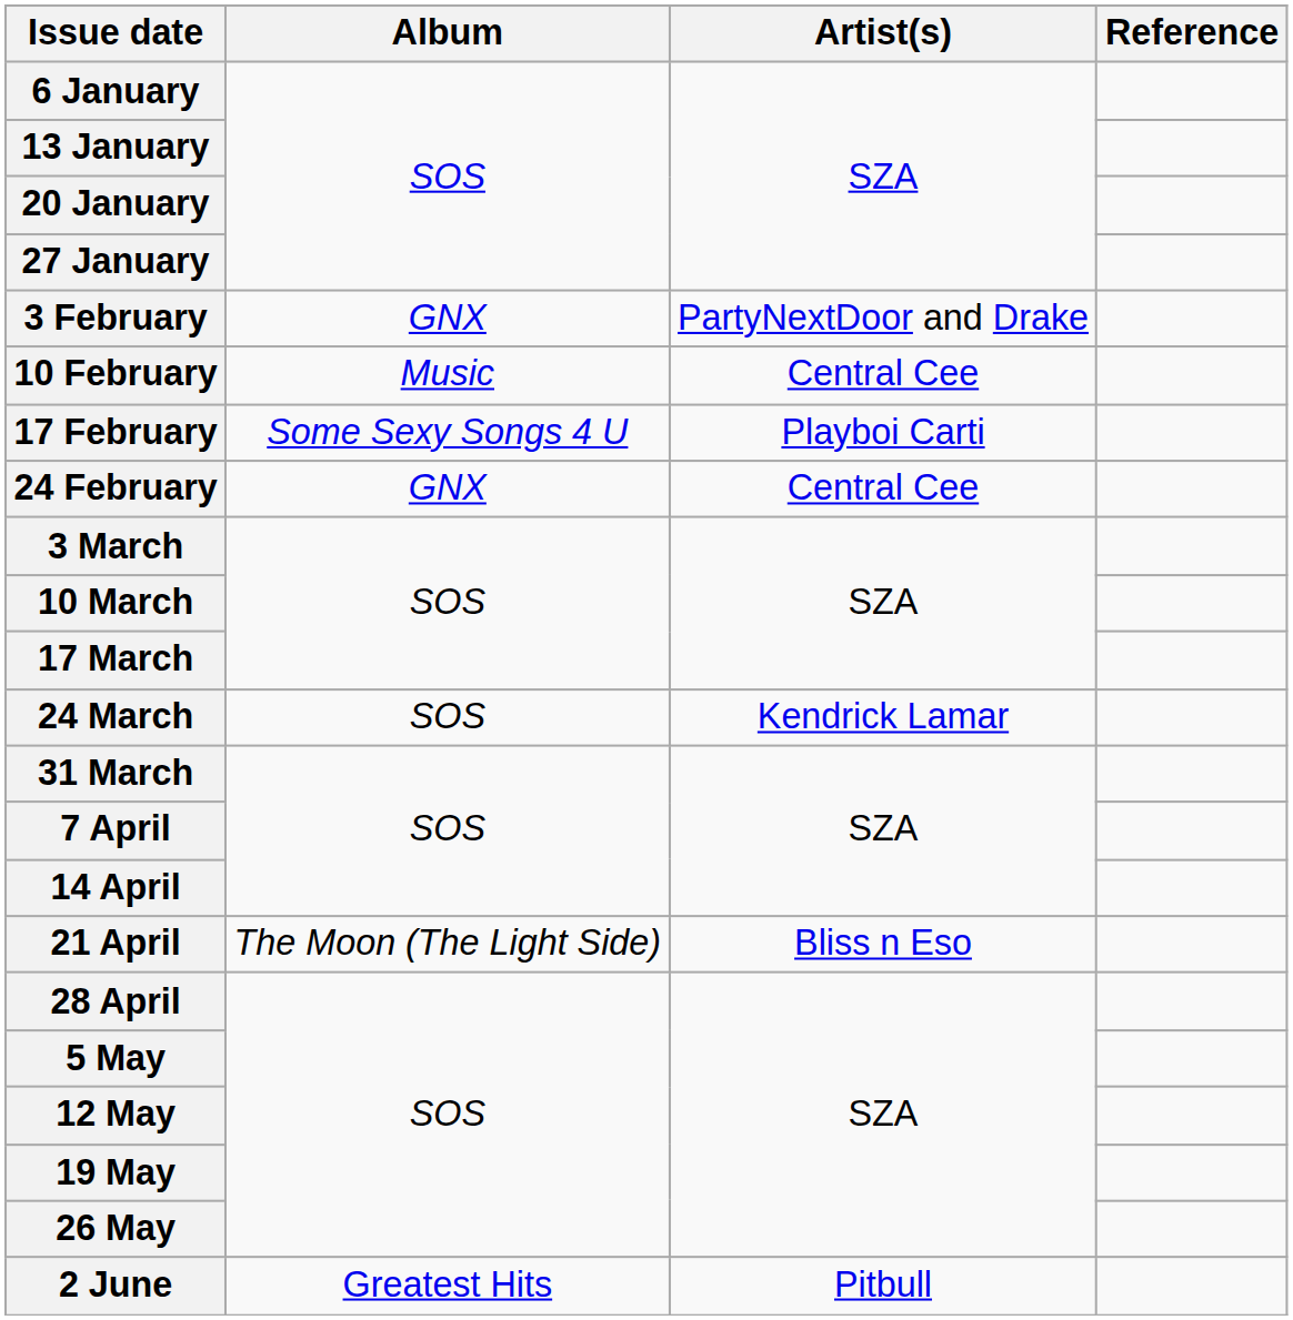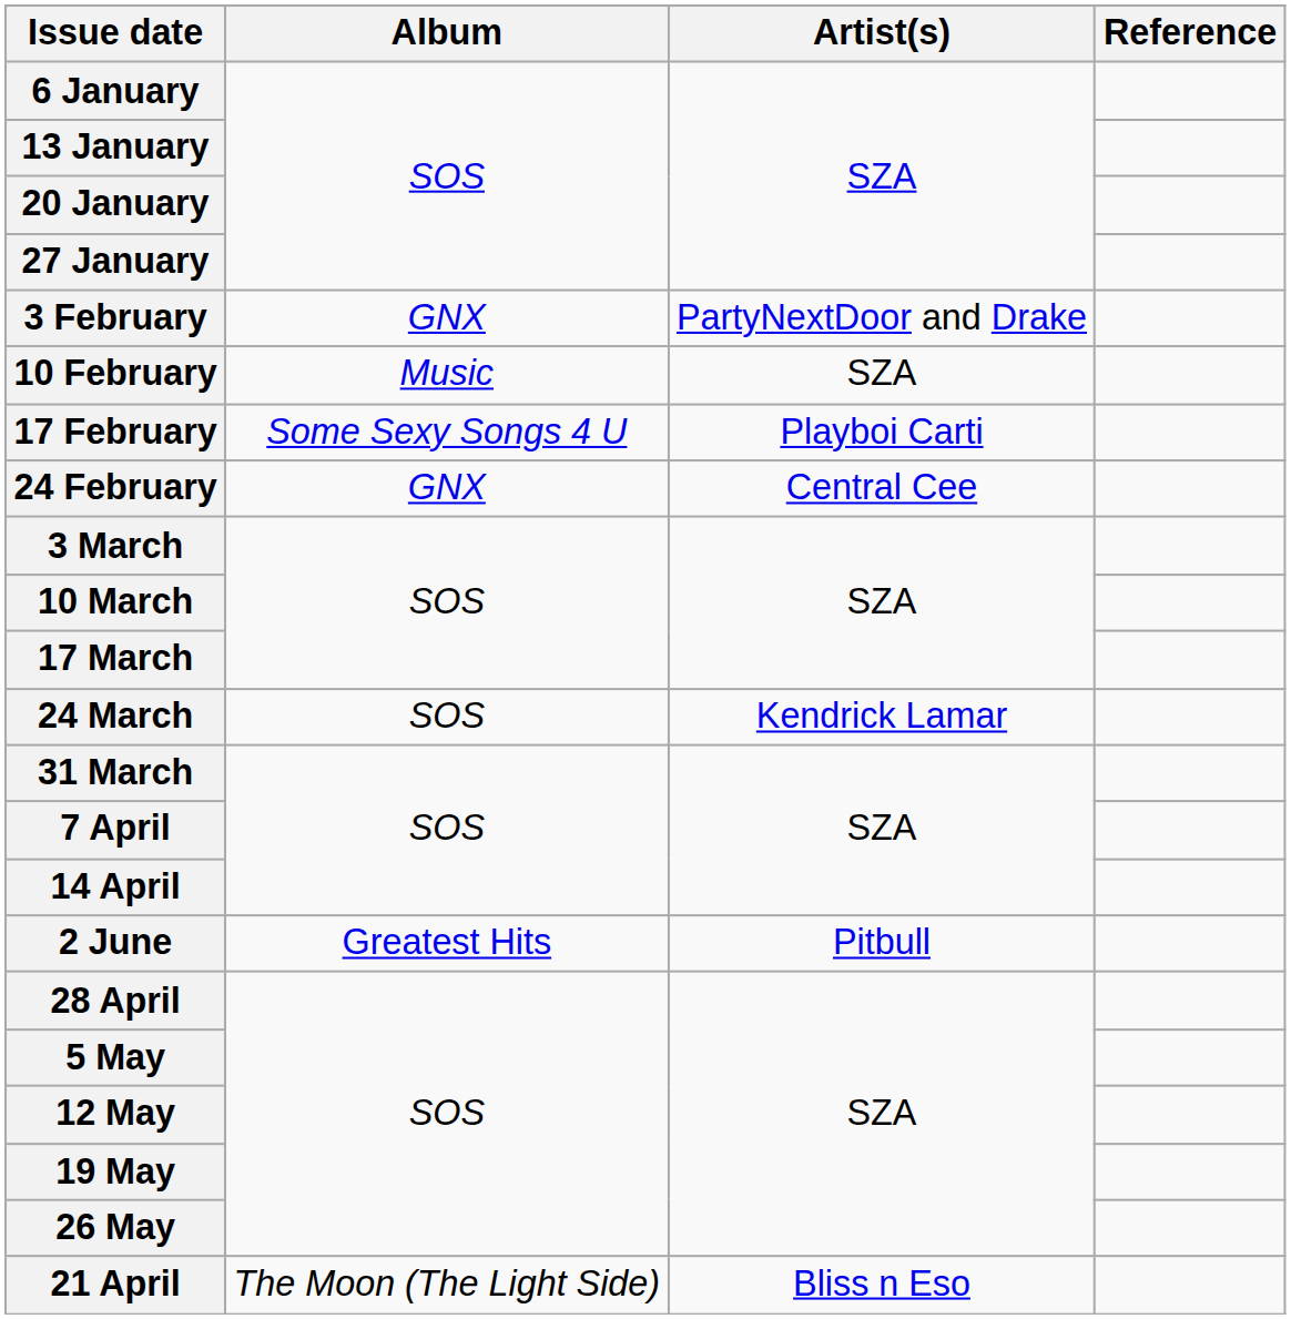10 February | Artist(s): Central Cee -> SZA
rows swapped: 21 April <-> 2 June
